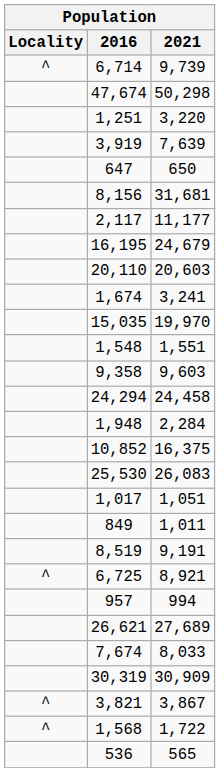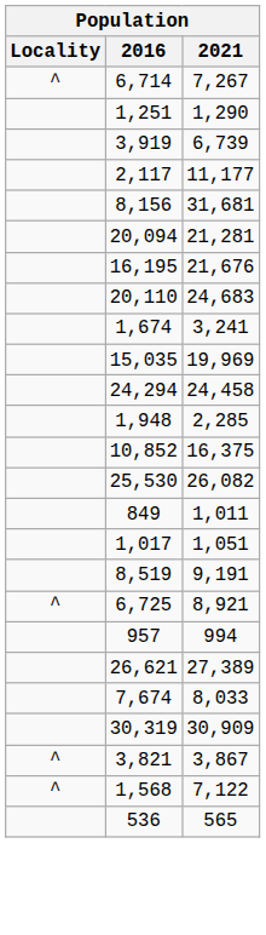6,714 | 2021: 9,739 -> 7,267
- row: 47,674 | 50,298
1,251 | 2021: 3,220 -> 1,290
3,919 | 2021: 7,639 -> 6,739
- row: 647 | 650
rows swapped: 2,117 <-> 8,156
+ row: 20,094 | 21,281
16,195 | 2021: 24,679 -> 21,676
20,110 | 2021: 20,603 -> 24,683
15,035 | 2021: 19,970 -> 19,969
- row: 1,548 | 1,551
- row: 9,358 | 9,603
1,948 | 2021: 2,284 -> 2,285
25,530 | 2021: 26,083 -> 26,082
rows swapped: 849 <-> 1,017
26,621 | 2021: 27,689 -> 27,389
1,568 | 2021: 1,722 -> 7,122
